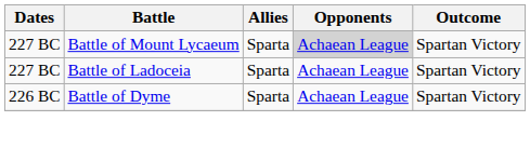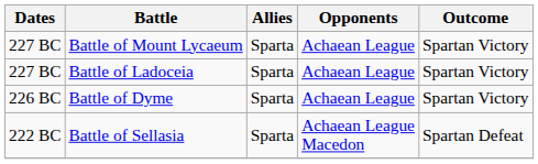Battle of Mount Lycaeum | Opponents: lightgrey background -> no background
+ row: 222 BC | Battle of Sellasia | Sparta | Achaean League Macedon | Spartan Defeat
